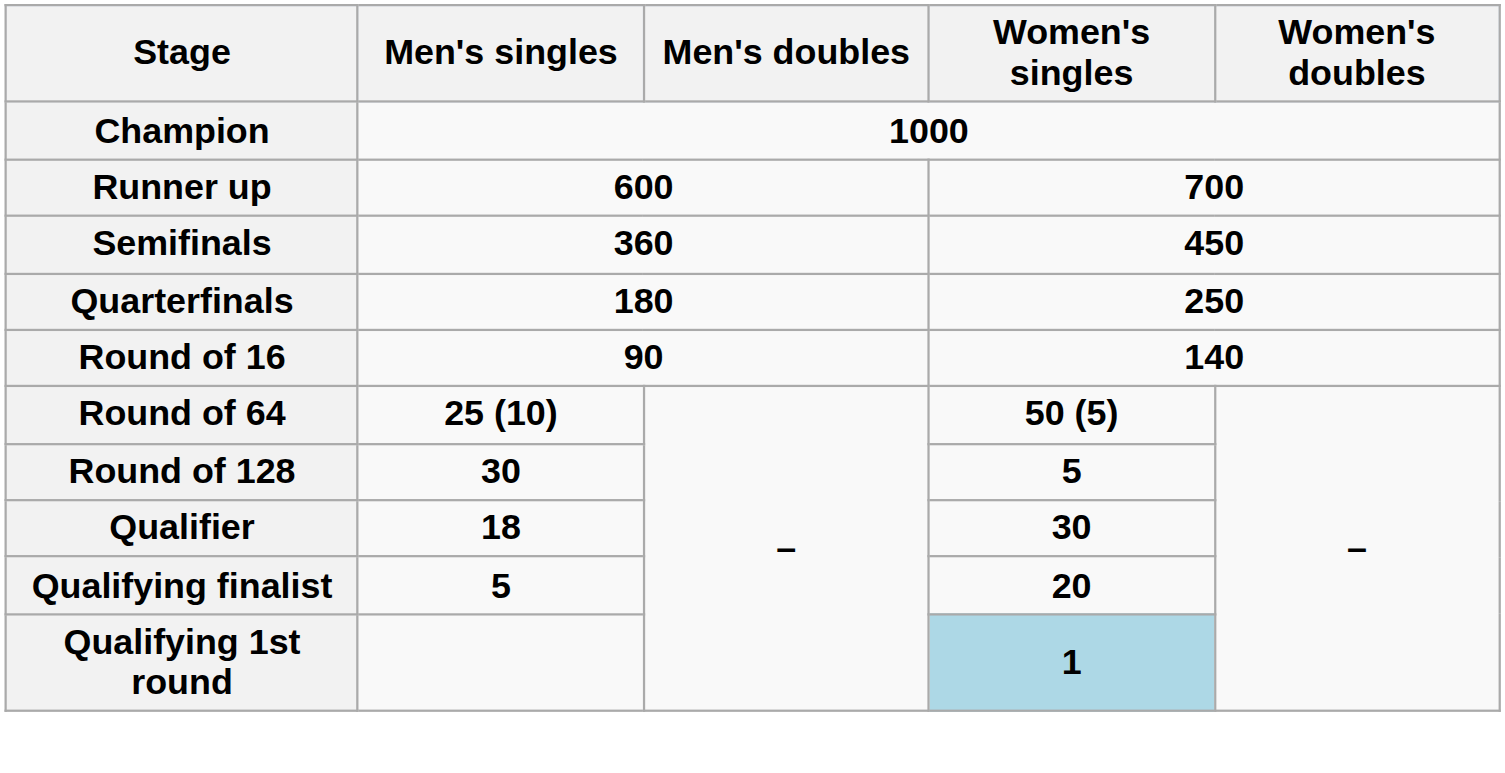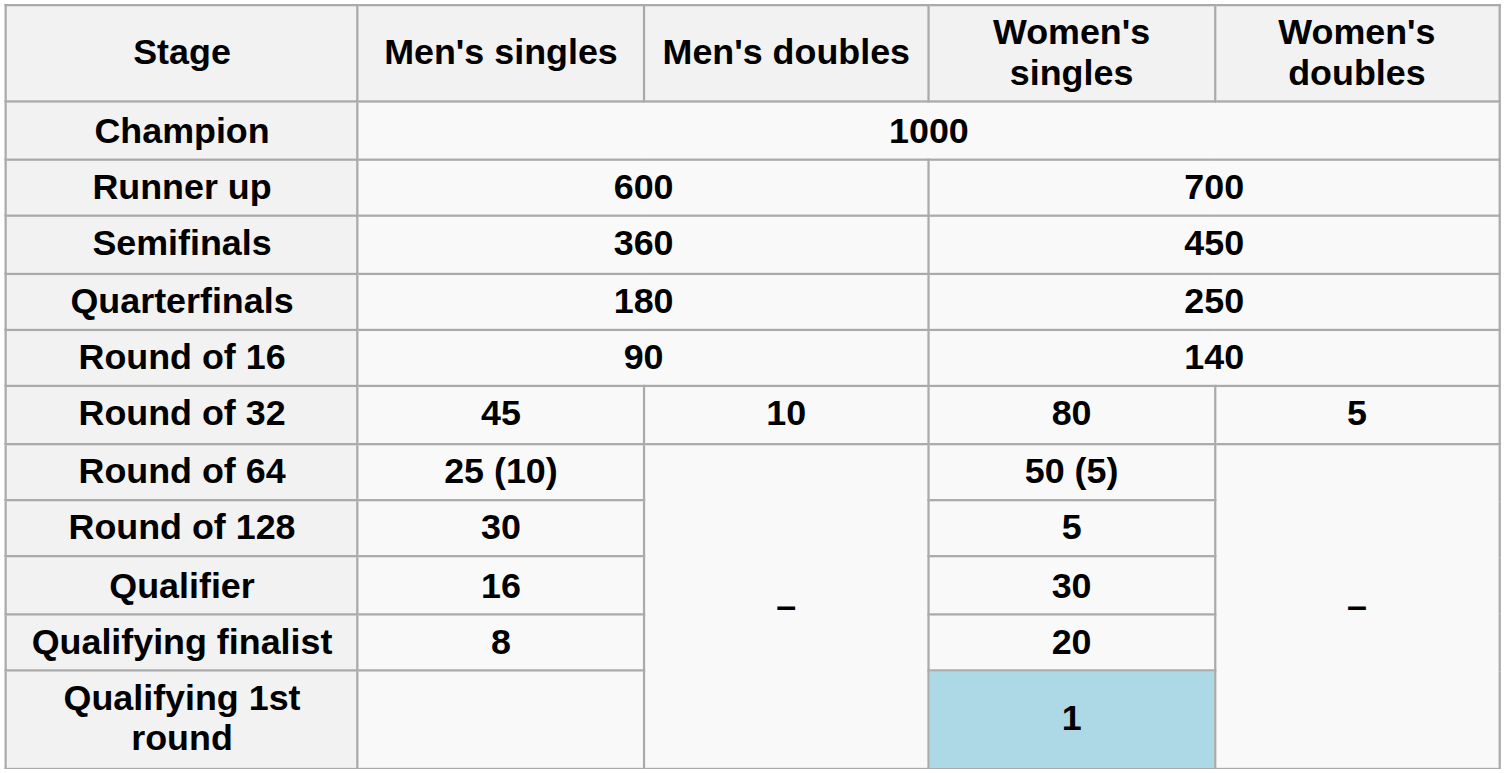+ row: Round of 32 | 45 | 10 | 80 | 5
Qualifier | Men's singles: 18 -> 16
Qualifying finalist | Men's singles: 5 -> 8
